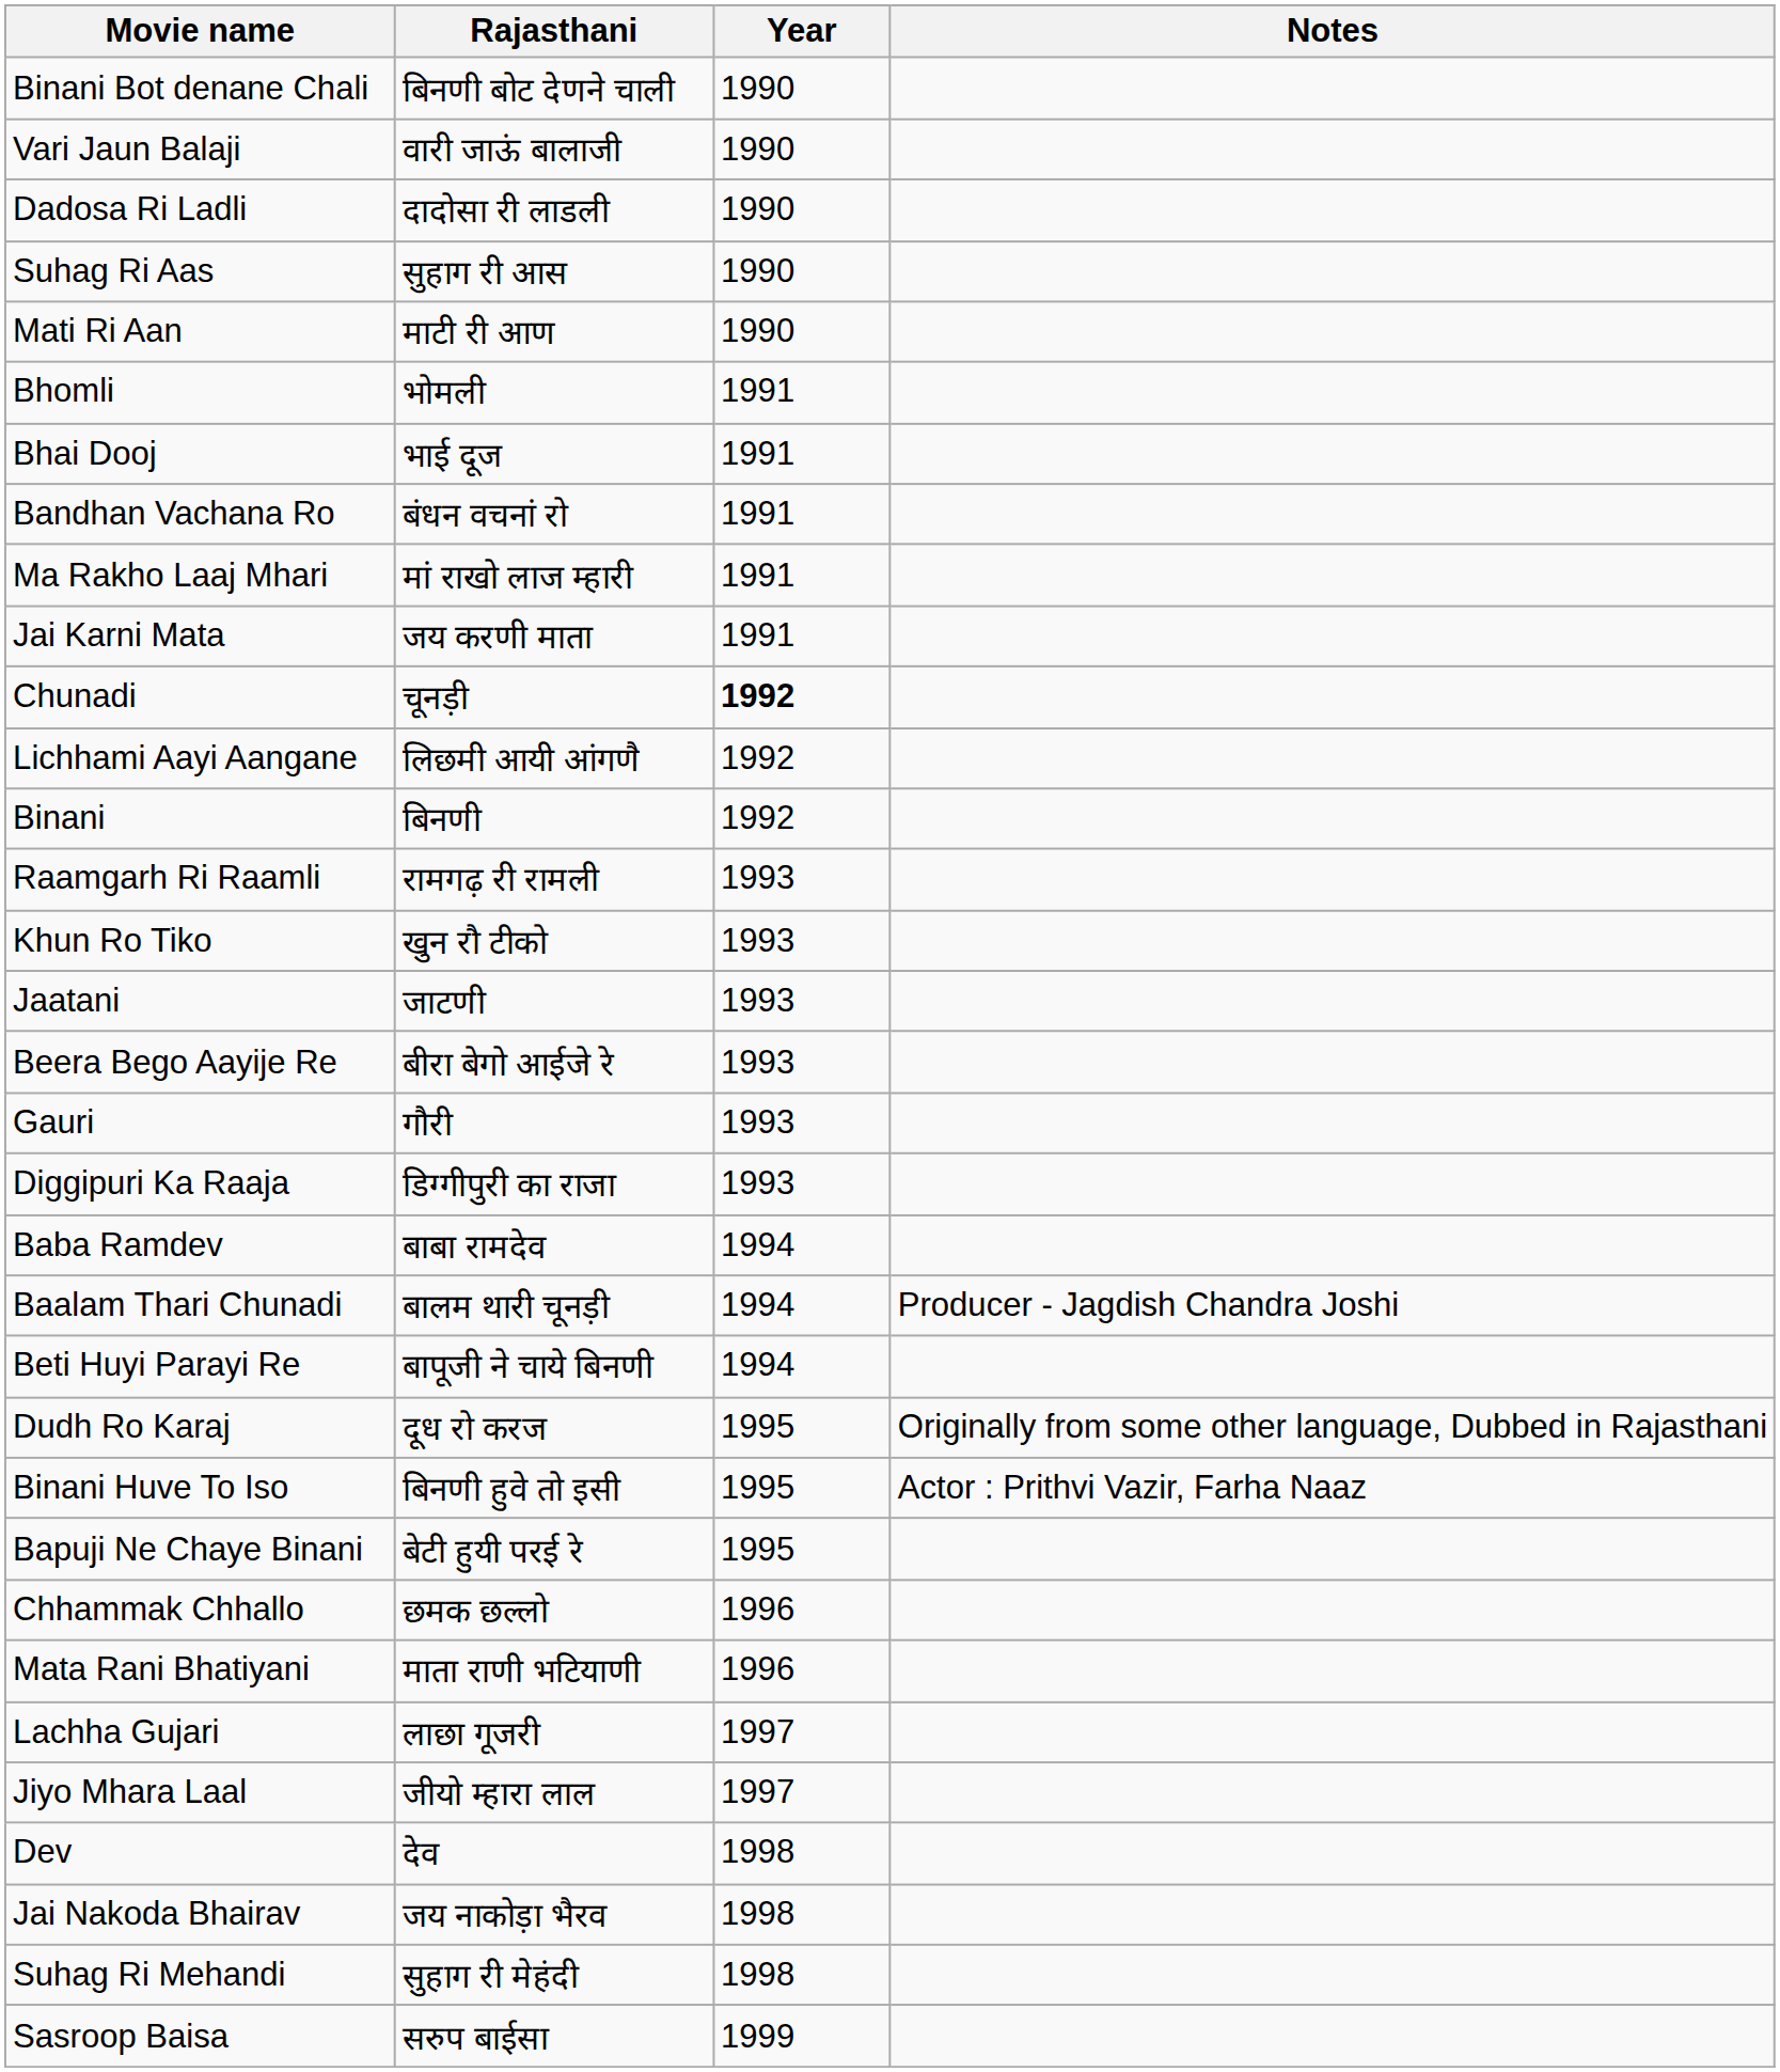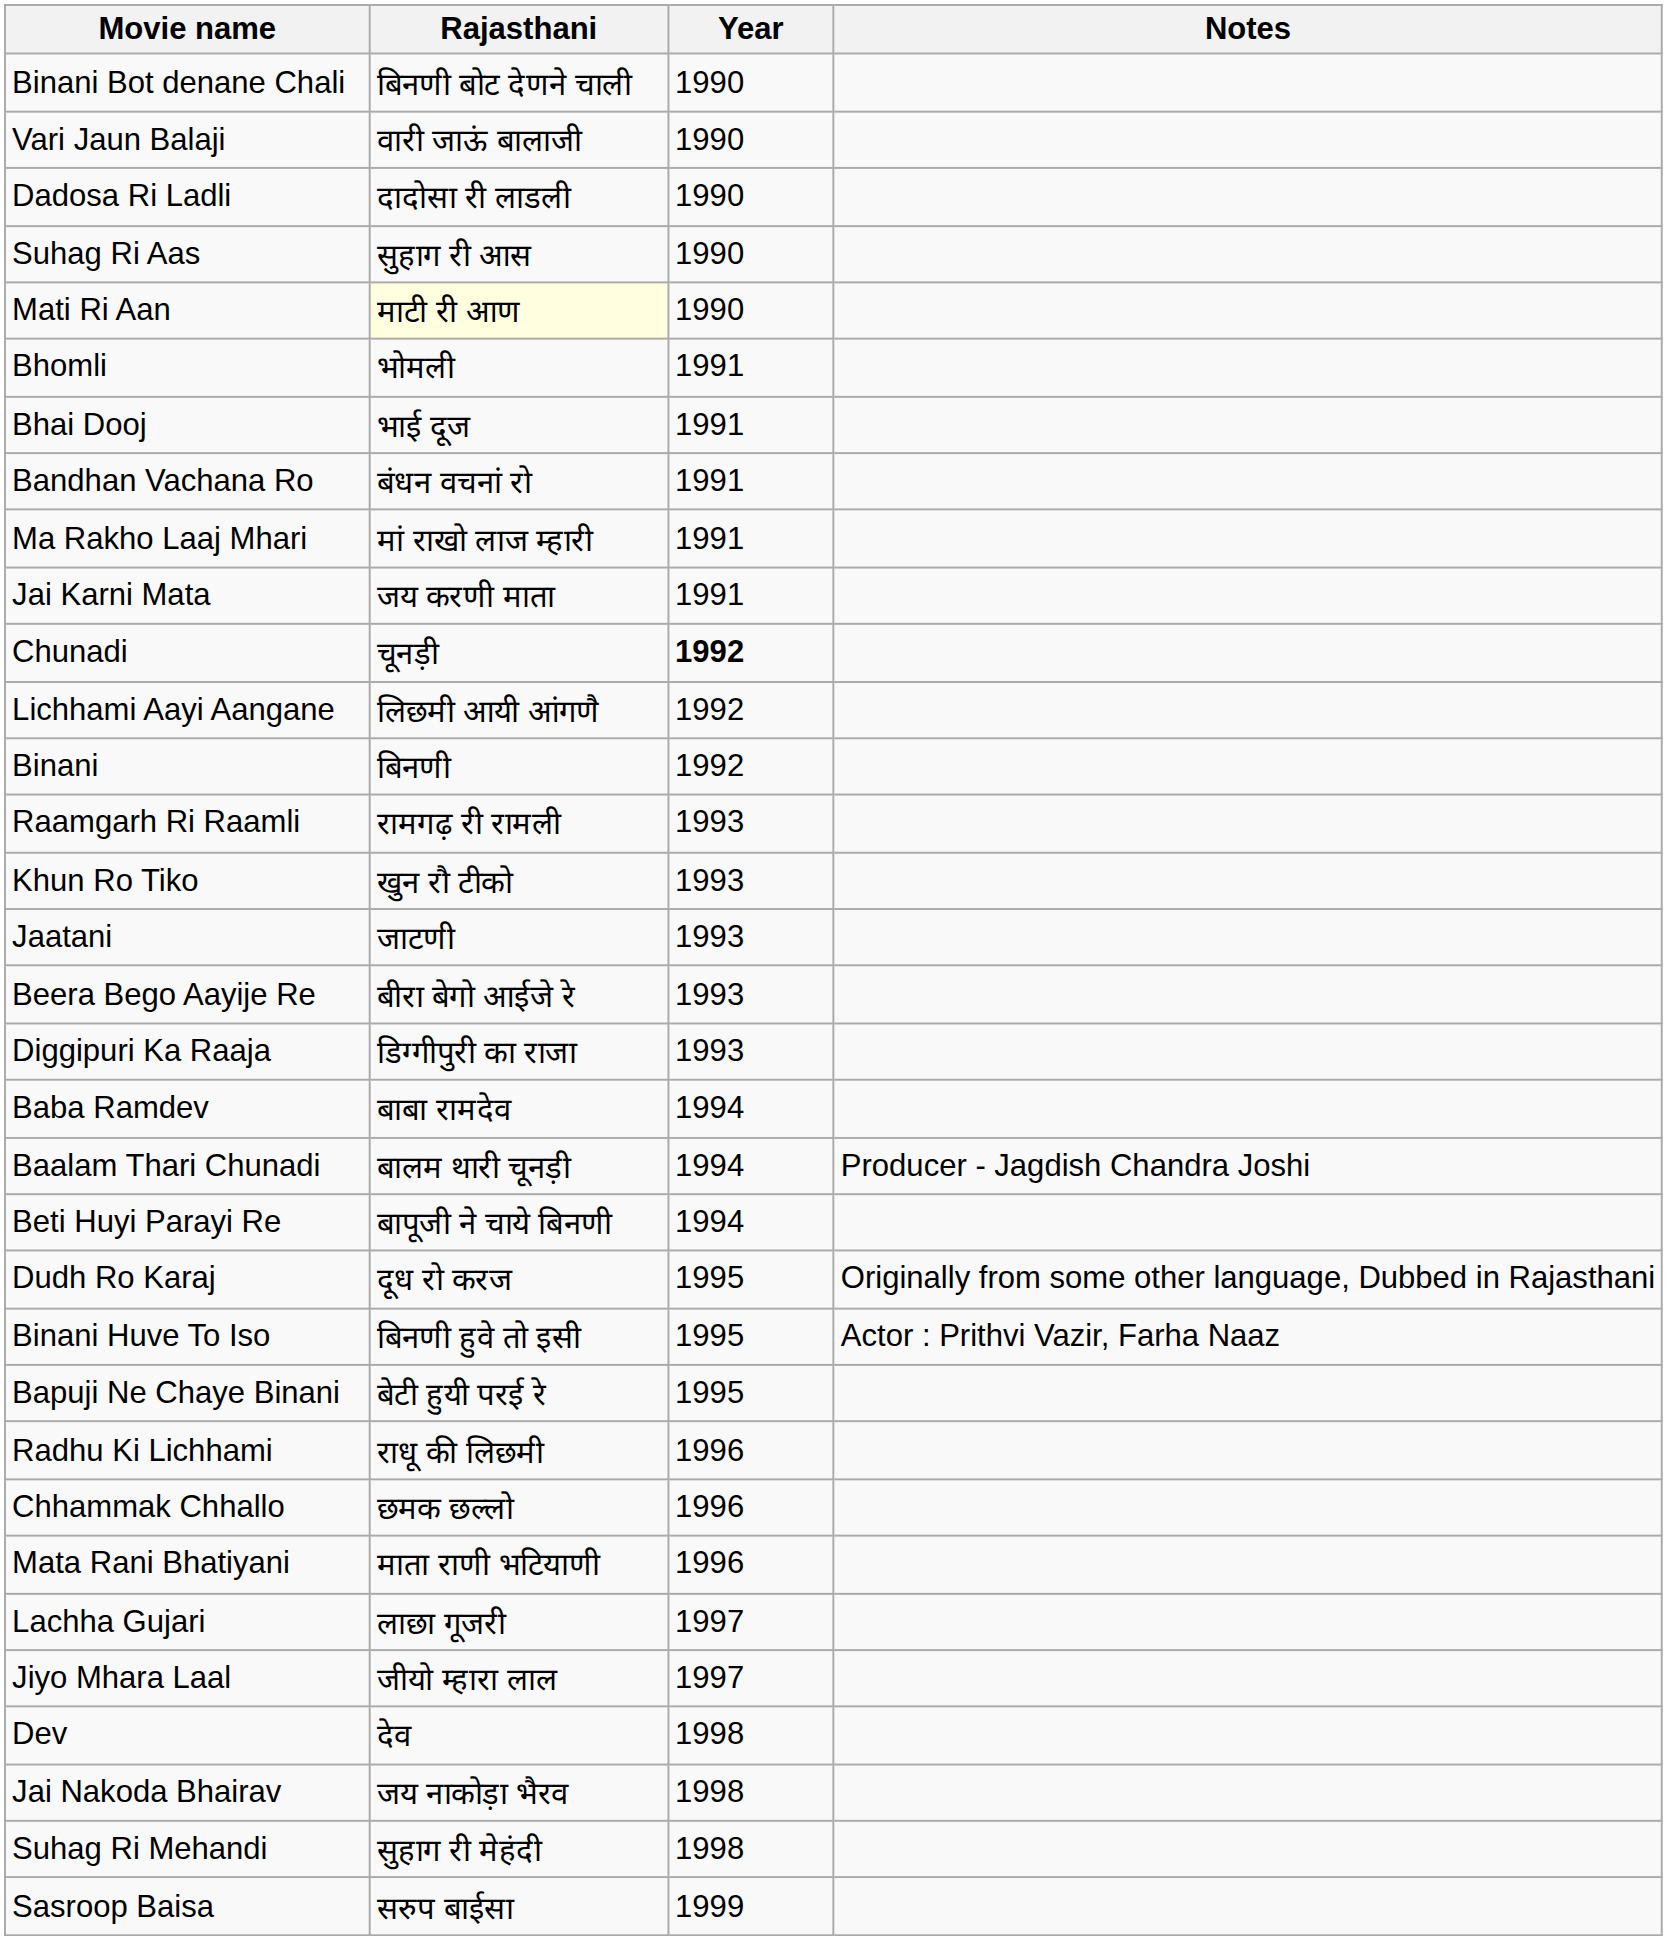Mati Ri Aan | Rajasthani: no background -> lightyellow background
- row: Gauri | गौरी | 1993
+ row: Radhu Ki Lichhami | राधू की लिछमी | 1996
